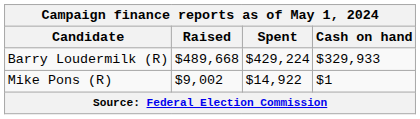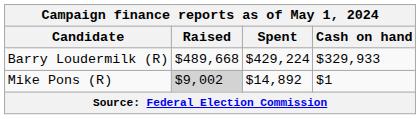Mike Pons (R) | Raised: no background -> lightgrey background
Mike Pons (R) | Spent: $14,922 -> $14,892
